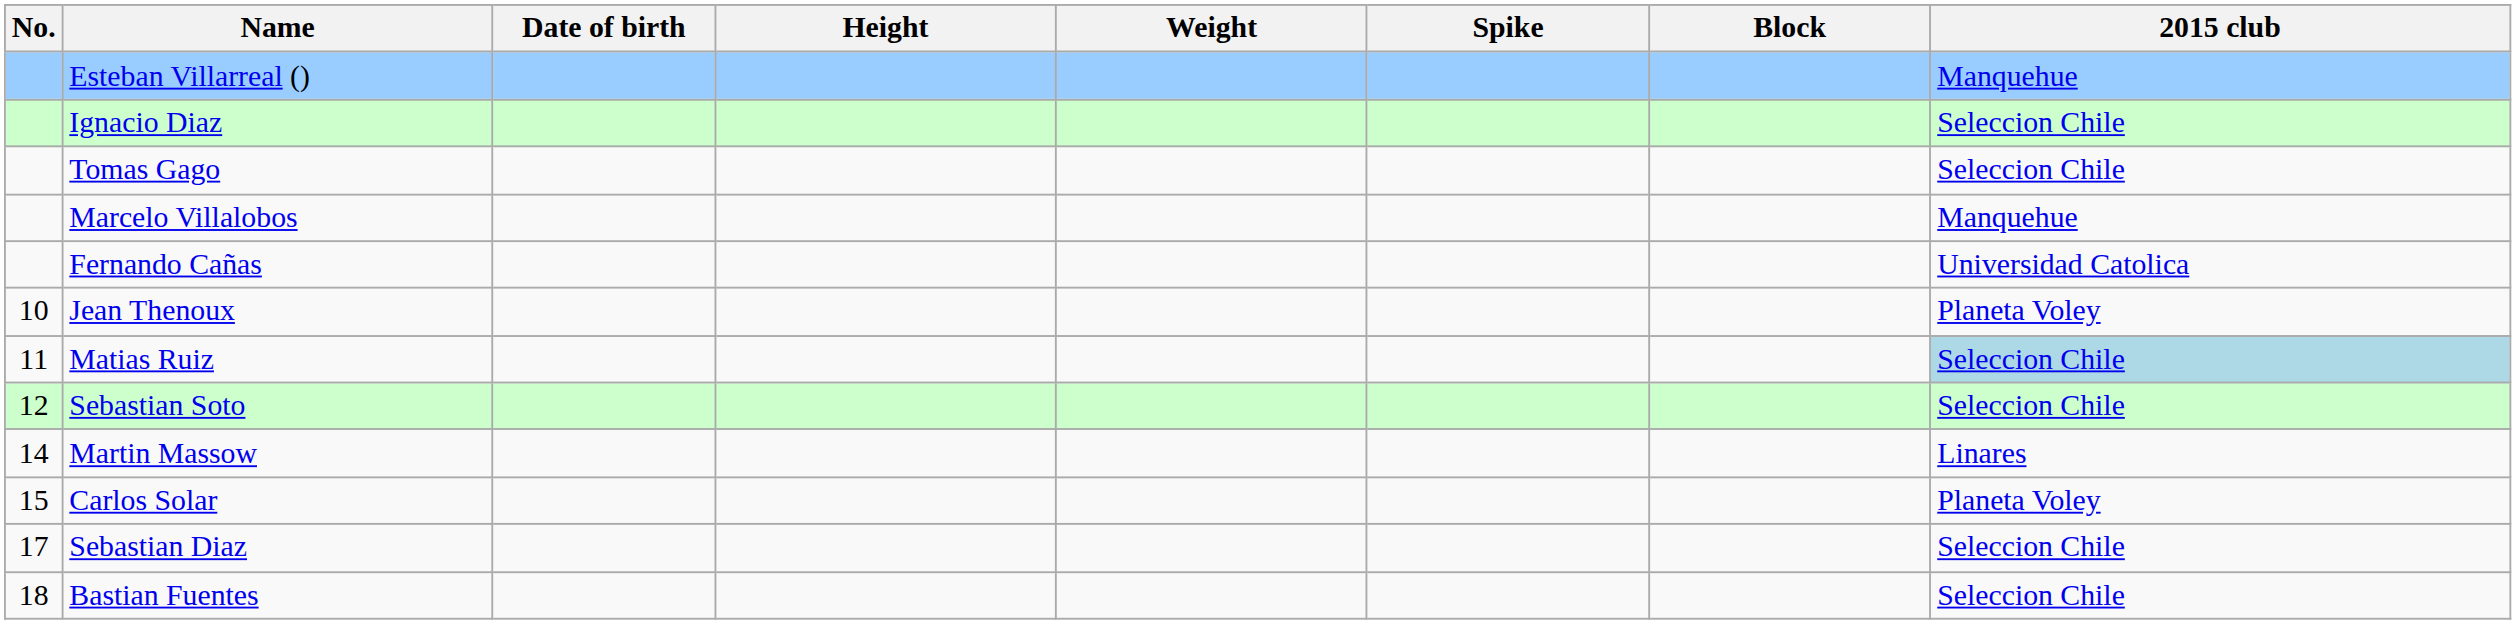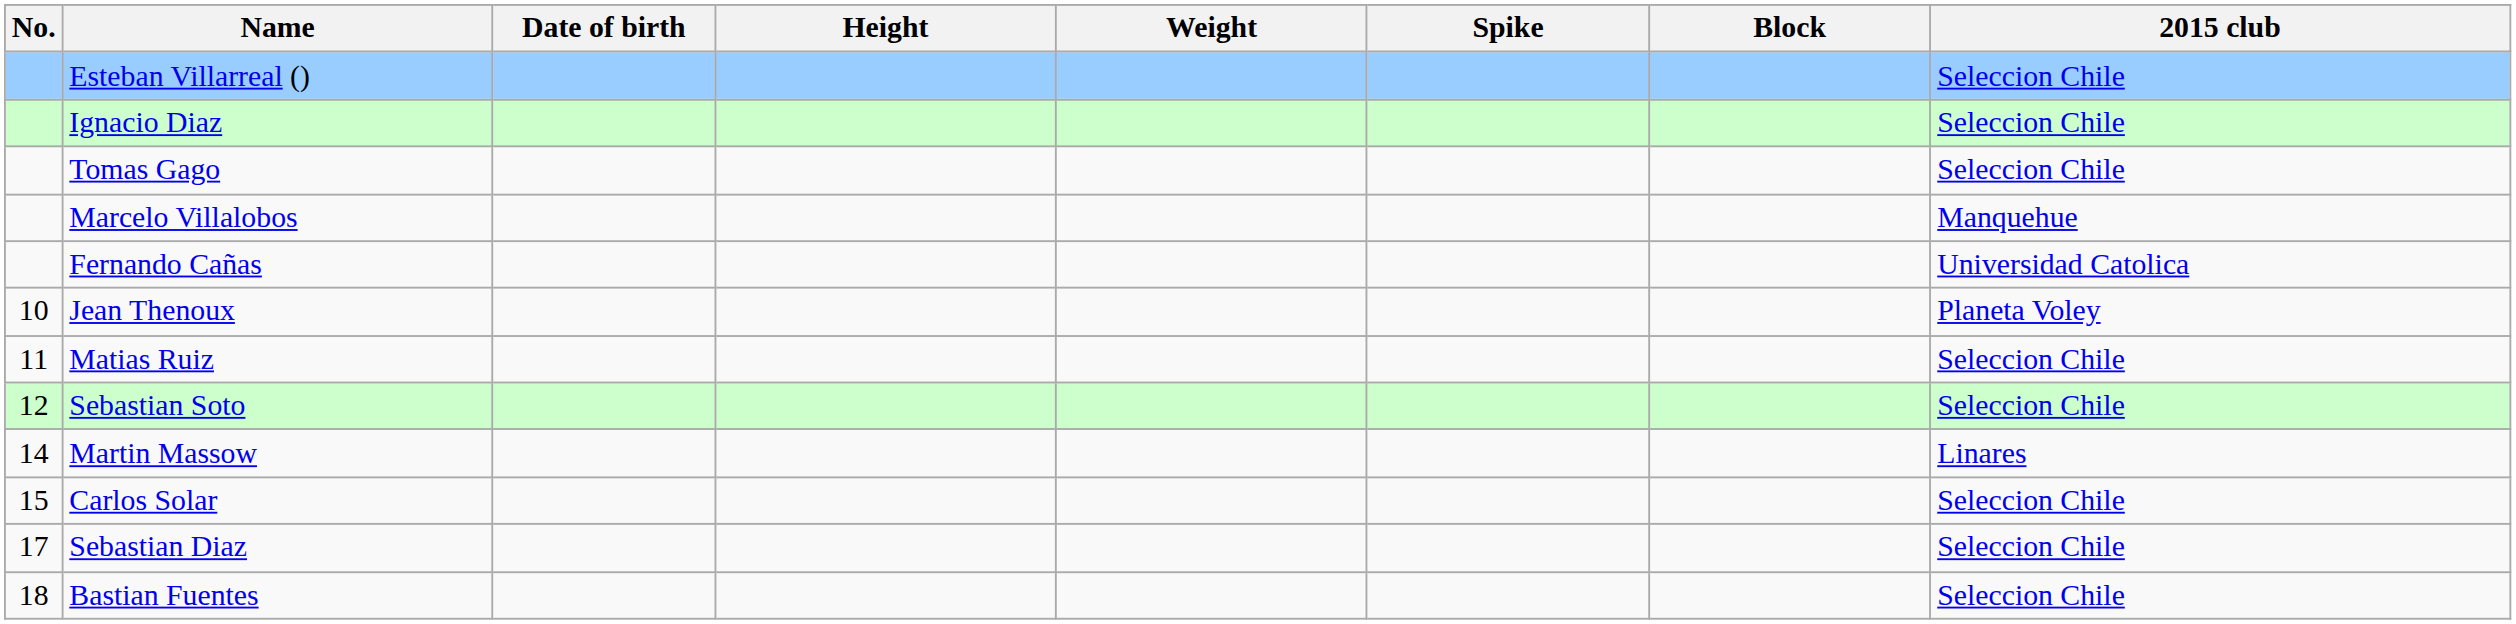Esteban Villarreal () | 2015 club: Manquehue -> Seleccion Chile
Matias Ruiz | 2015 club: lightblue background -> no background
Carlos Solar | 2015 club: Planeta Voley -> Seleccion Chile
